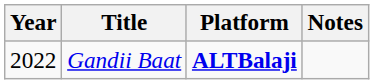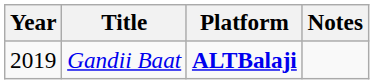Gandii Baat | Year: 2022 -> 2019
